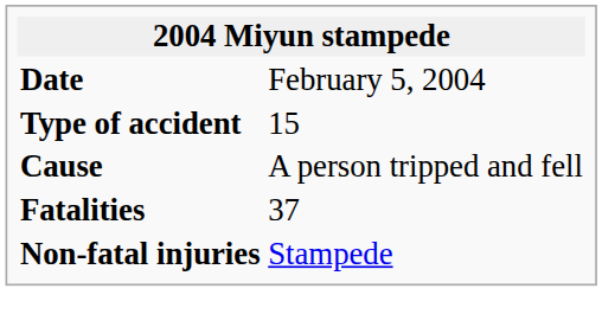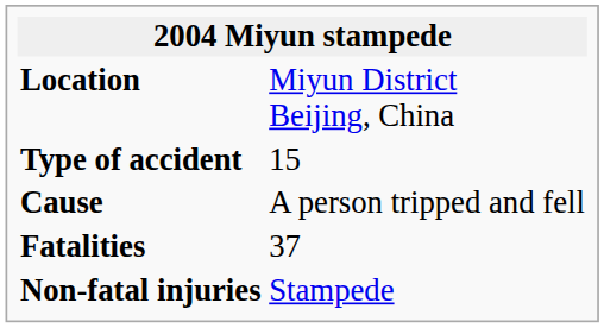- row: Date | February 5, 2004
+ row: Location | Miyun District Beijing, China
